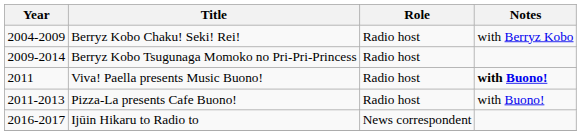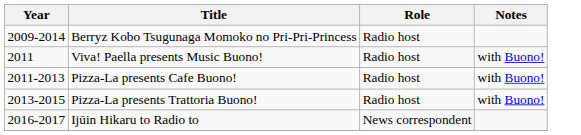- row: 2004-2009 | Berryz Kobo Chaku! Seki! Rei! | Radio host | with Berryz Kobo
Viva! Paella presents Music Buono! | Notes: bold -> normal
+ row: 2013-2015 | Pizza-La presents Trattoria Buono! | Radio host | with Buono!
